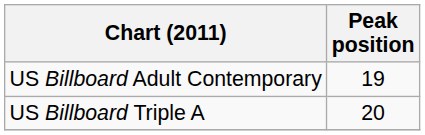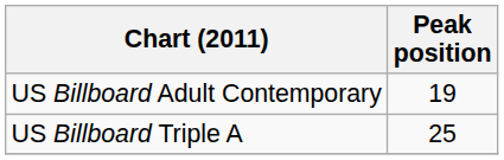US Billboard Triple A | Peak position: 20 -> 25
